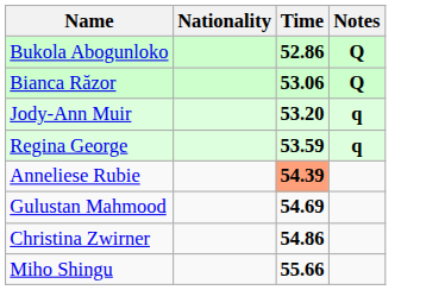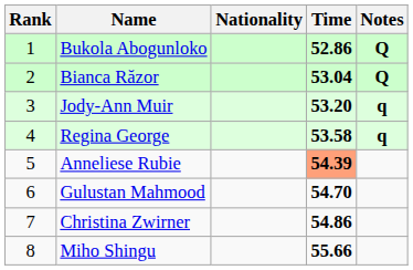+ column: Rank | 1 | 2 | 3 | 4 | 5 | 6 | 7 | 8
Bianca Răzor | Time: 53.06 -> 53.04
Regina George | Time: 53.59 -> 53.58
Gulustan Mahmood | Time: 54.69 -> 54.70
